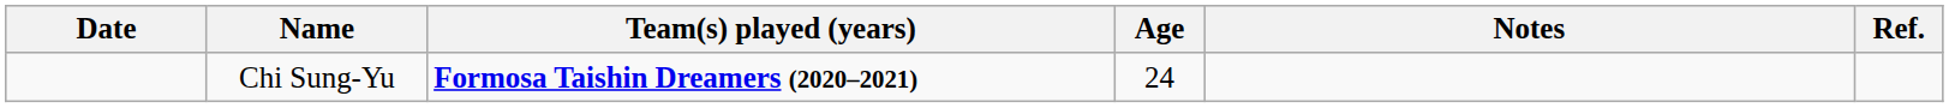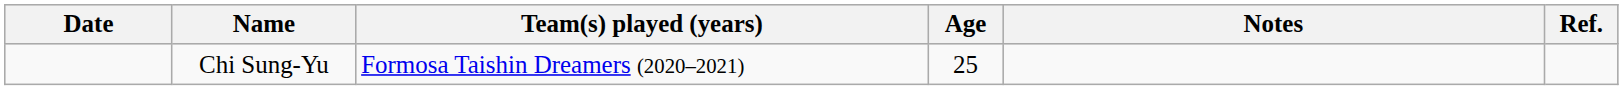Chi Sung-Yu | Team(s) played (years): bold -> normal
Chi Sung-Yu | Age: 24 -> 25
